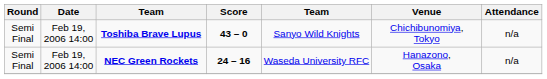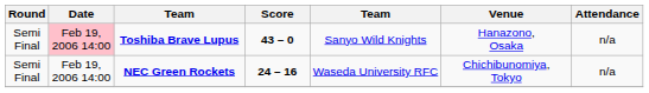Toshiba Brave Lupus | Date: no background -> pink background
Toshiba Brave Lupus | Venue: Chichibunomiya, Tokyo -> Hanazono, Osaka
NEC Green Rockets | Venue: Hanazono, Osaka -> Chichibunomiya, Tokyo
